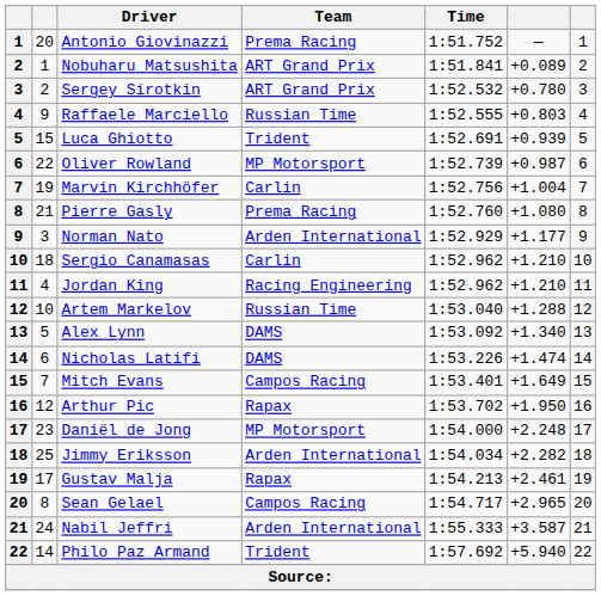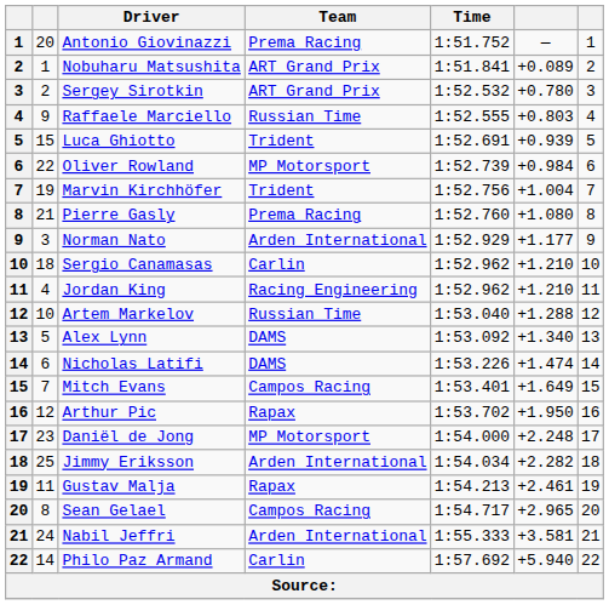Oliver Rowland | column 6: +0.987 -> +0.984
Marvin Kirchhöfer | Team: Carlin -> Trident
Gustav Malja | column 2: 17 -> 11
Nabil Jeffri | column 6: +3.587 -> +3.581
Philo Paz Armand | Team: Trident -> Carlin
